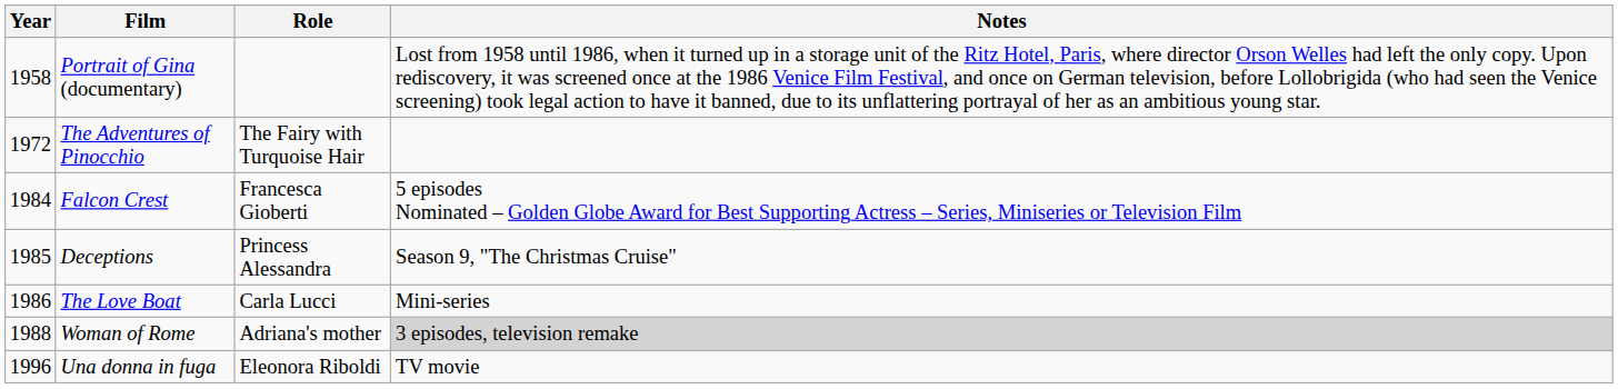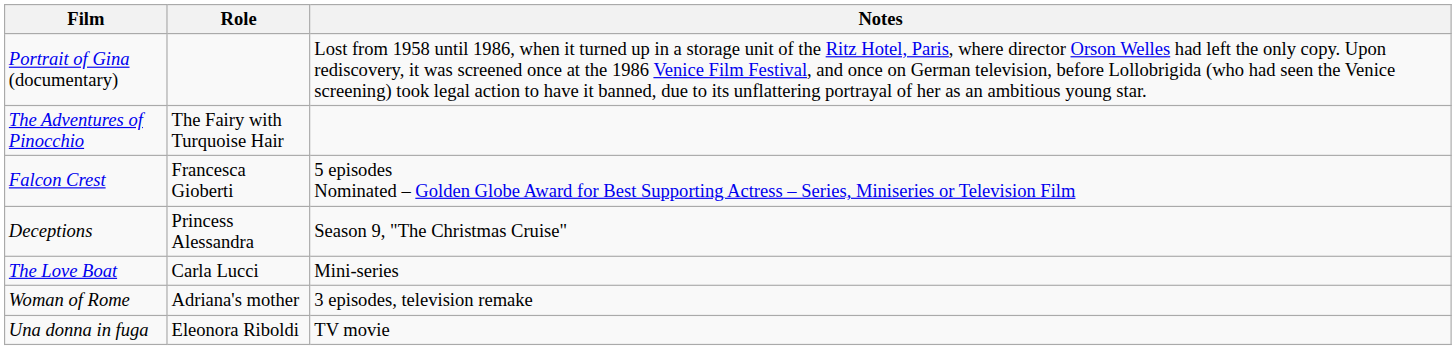- column: Year | 1958 | 1972 | 1984 | 1985 | 1986 | 1988 | 1996
Woman of Rome | Notes: lightgrey background -> no background
